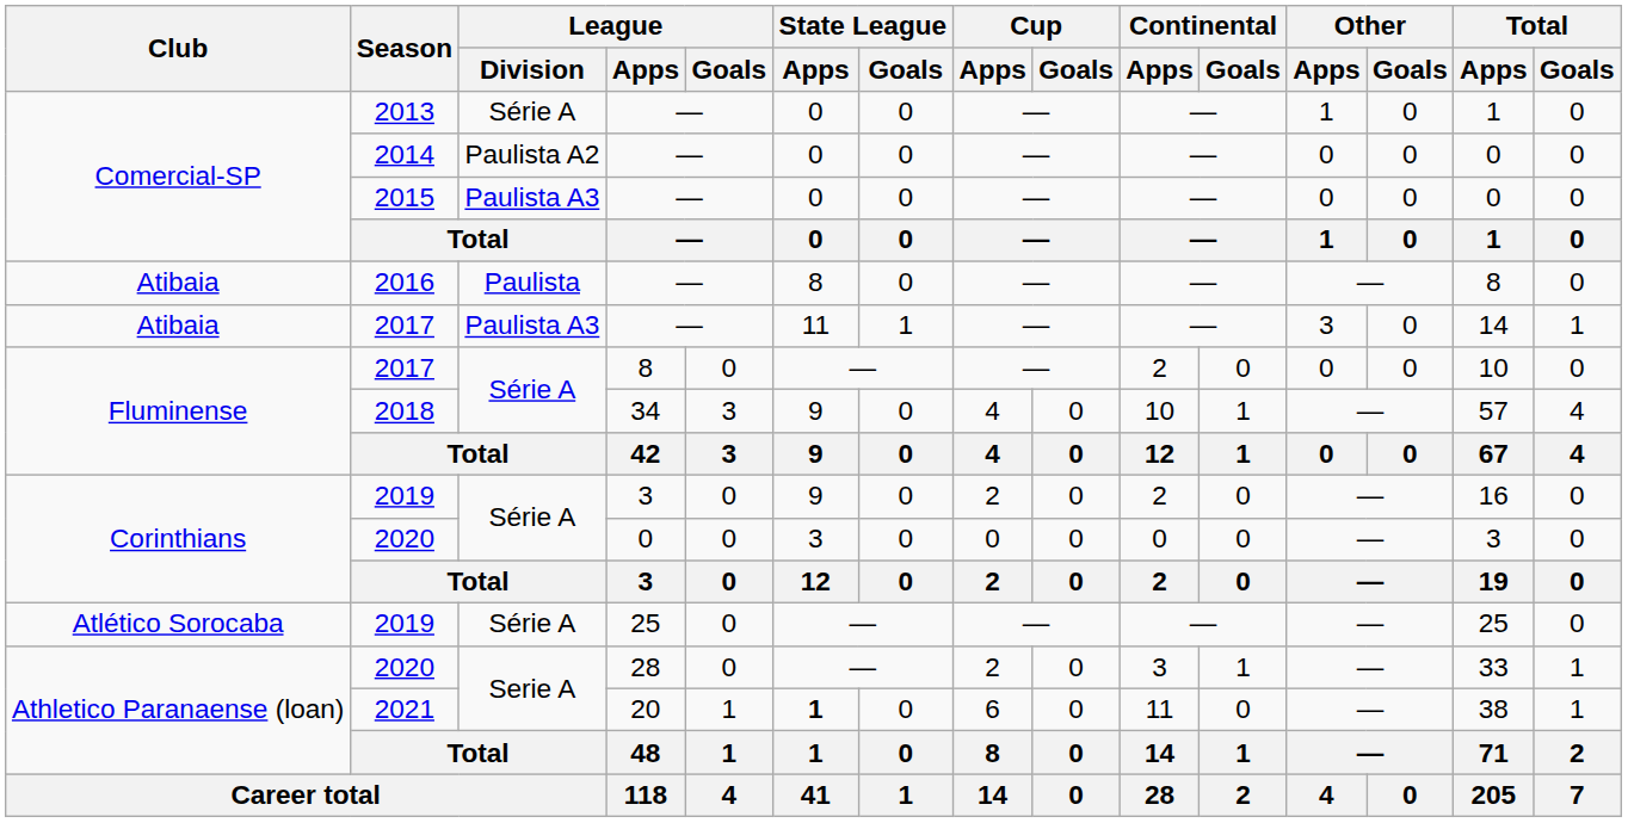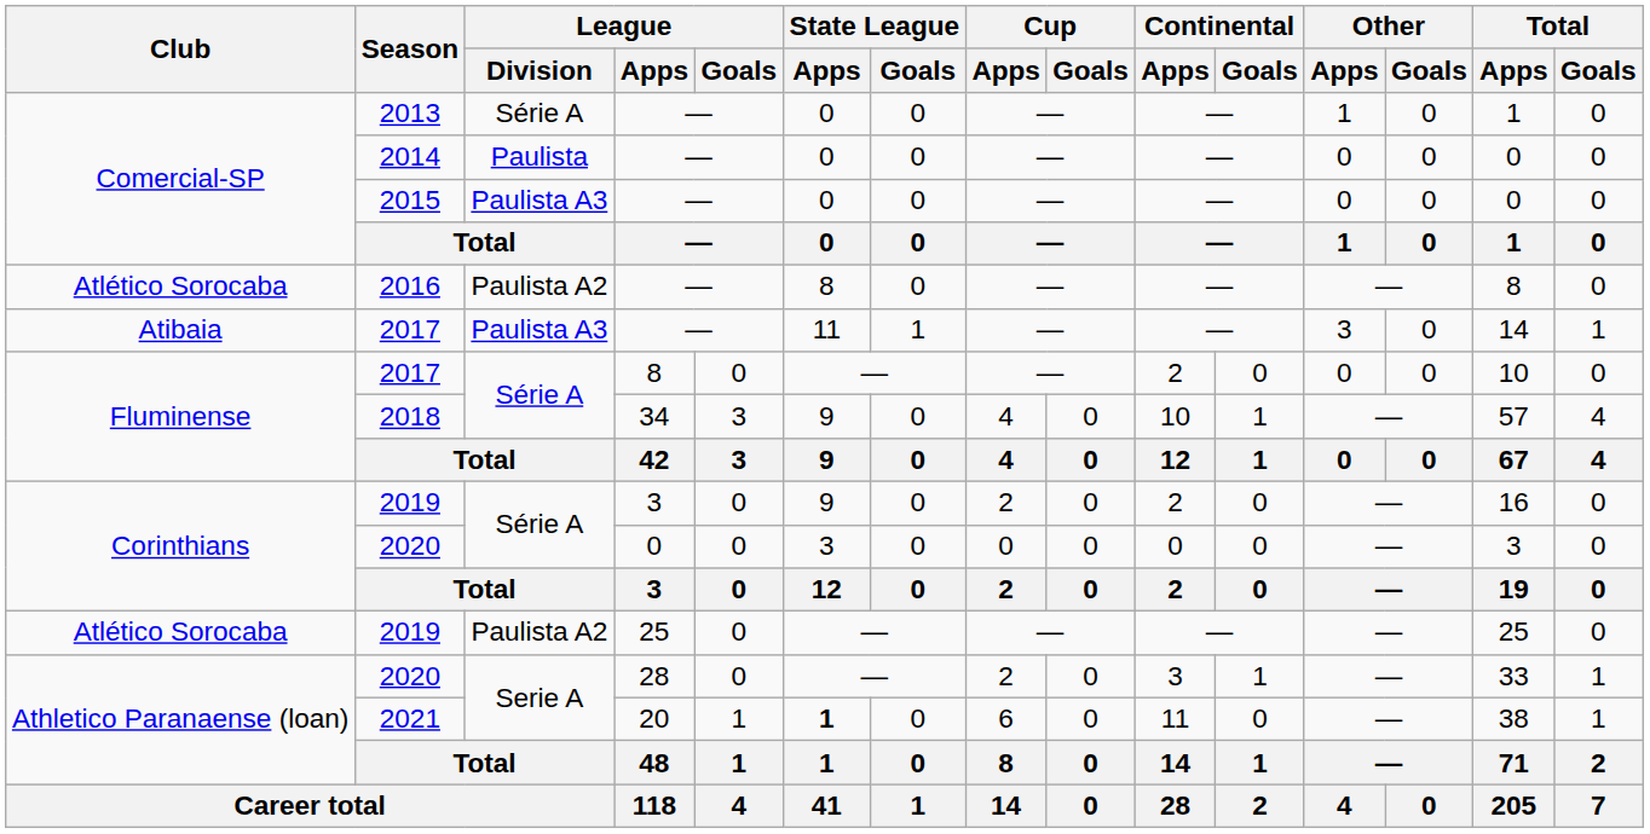2014 | League / Division: Paulista A2 -> Paulista
2016 | Club: Atibaia -> Atlético Sorocaba
2016 | League / Division: Paulista -> Paulista A2
2019 / 25 | League / Division: Série A -> Paulista A2
